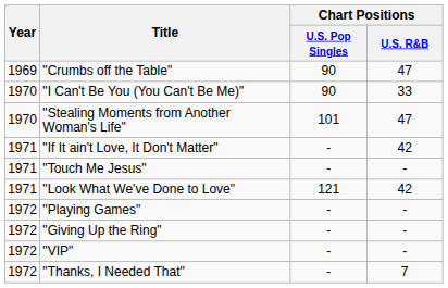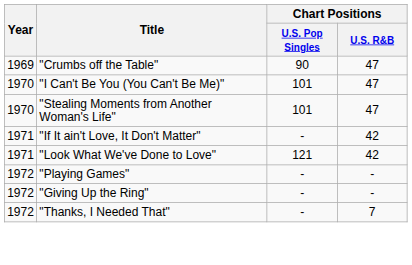"I Can't Be You (You Can't Be Me)" | Chart Positions / U.S. Pop Singles: 90 -> 101
"I Can't Be You (You Can't Be Me)" | Chart Positions / U.S. R&B: 33 -> 47
- row: 1971 | "Touch Me Jesus" | - | -
- row: 1972 | "VIP" | - | -
